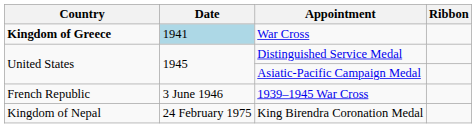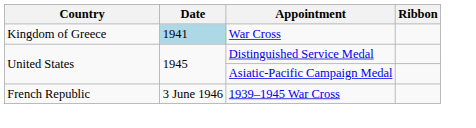War Cross | Country: bold -> normal
- row: Kingdom of Nepal | 24 February 1975 | King Birendra Coronation Medal
